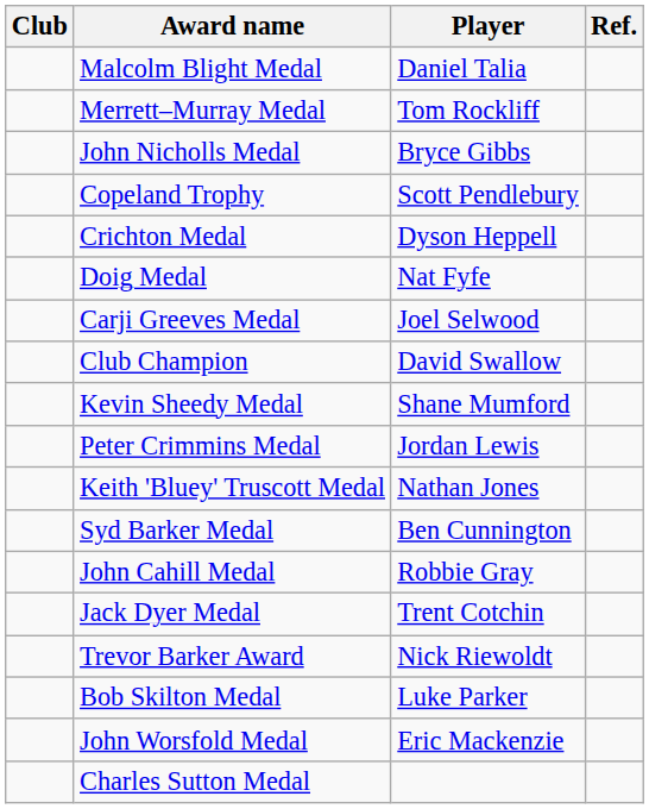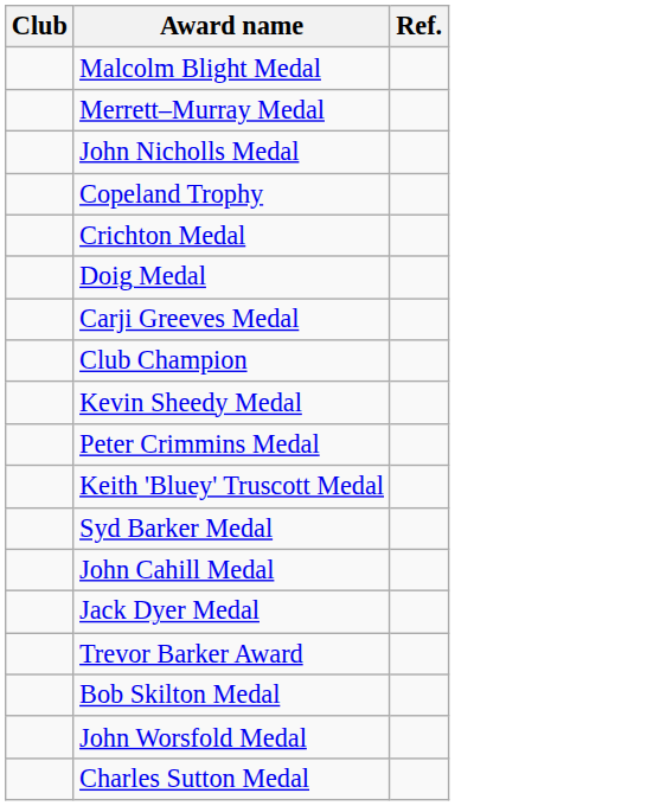- column: Player | Daniel Talia | Tom Rockliff | Bryce Gibbs | Scott Pendlebury | Dyson Heppell | Nat Fyfe | Joel Selwood | David Swallow | Shane Mumford | Jordan Lewis | Nathan Jones | Ben Cunnington | Robbie Gray | Trent Cotchin | Nick Riewoldt | Luke Parker | Eric Mackenzie
